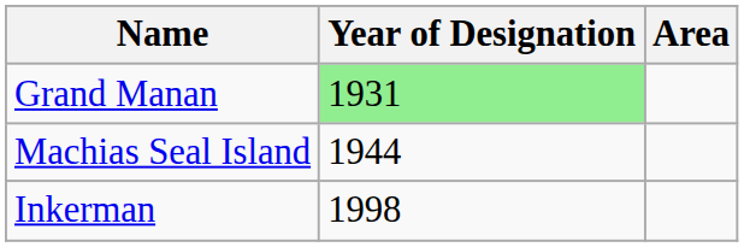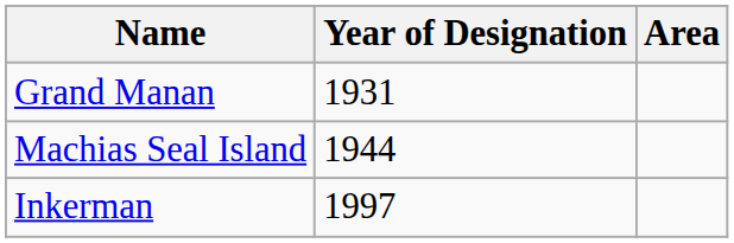Grand Manan | Year of Designation: lightgreen background -> no background
Inkerman | Year of Designation: 1998 -> 1997
